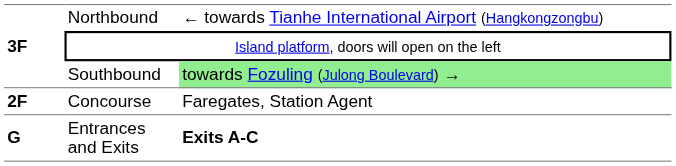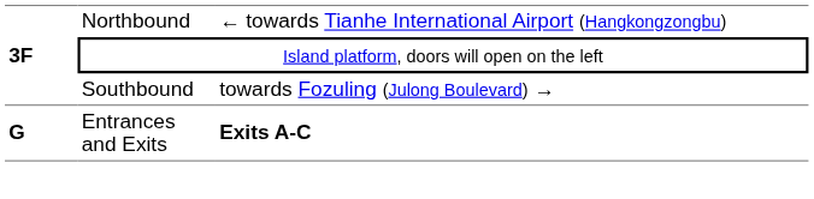Southbound | column 3: lightgreen background -> no background
- row: 2F | Concourse | Faregates, Station Agent
